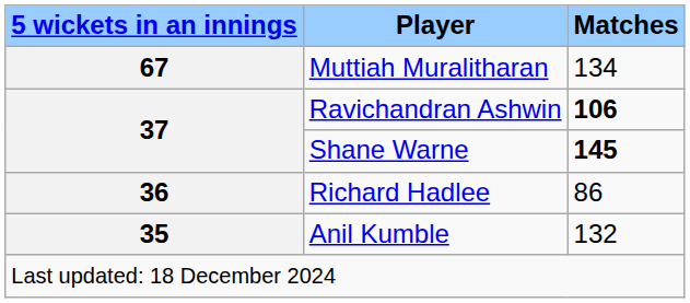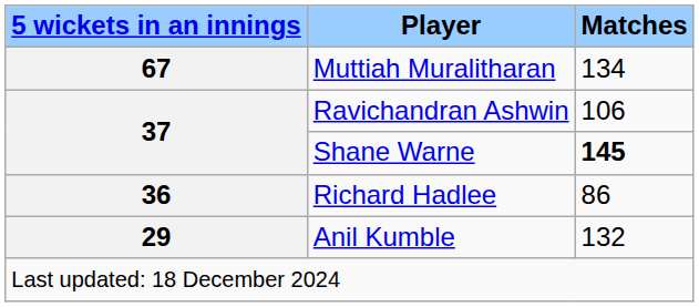Ravichandran Ashwin | Matches: bold -> normal
Anil Kumble | 5 wickets in an innings: 35 -> 29
